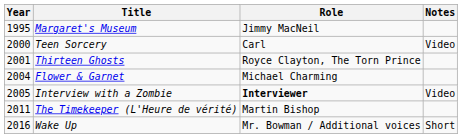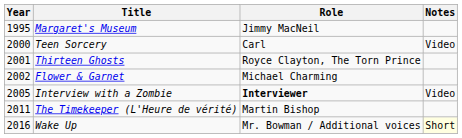Flower & Garnet | Year: 2004 -> 2002
Wake Up | Notes: no background -> lightyellow background
